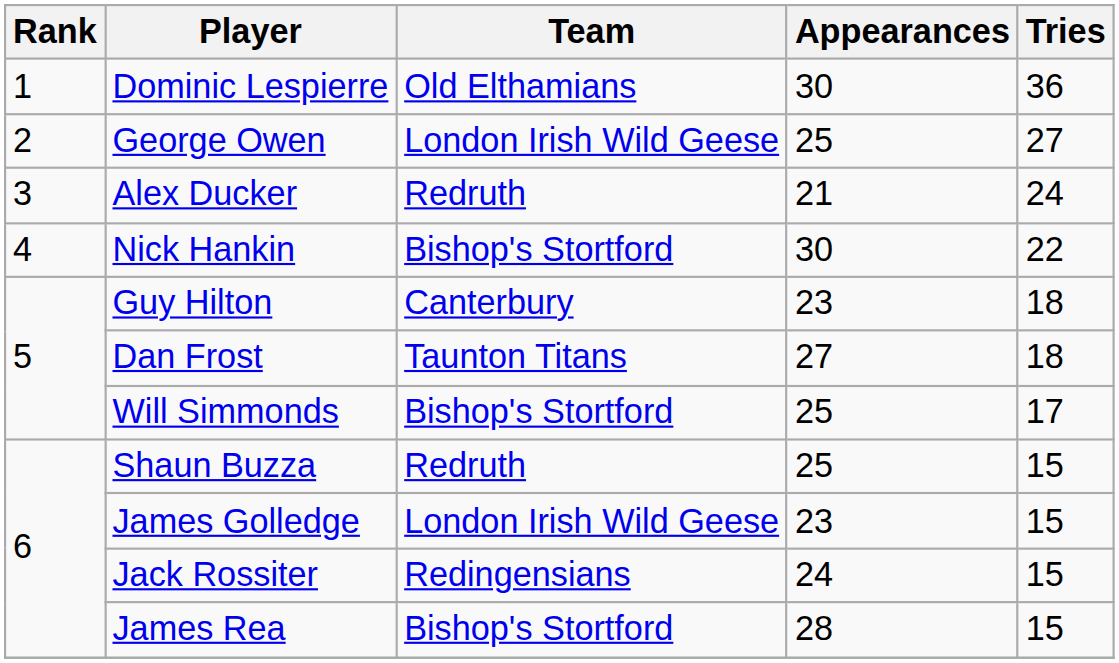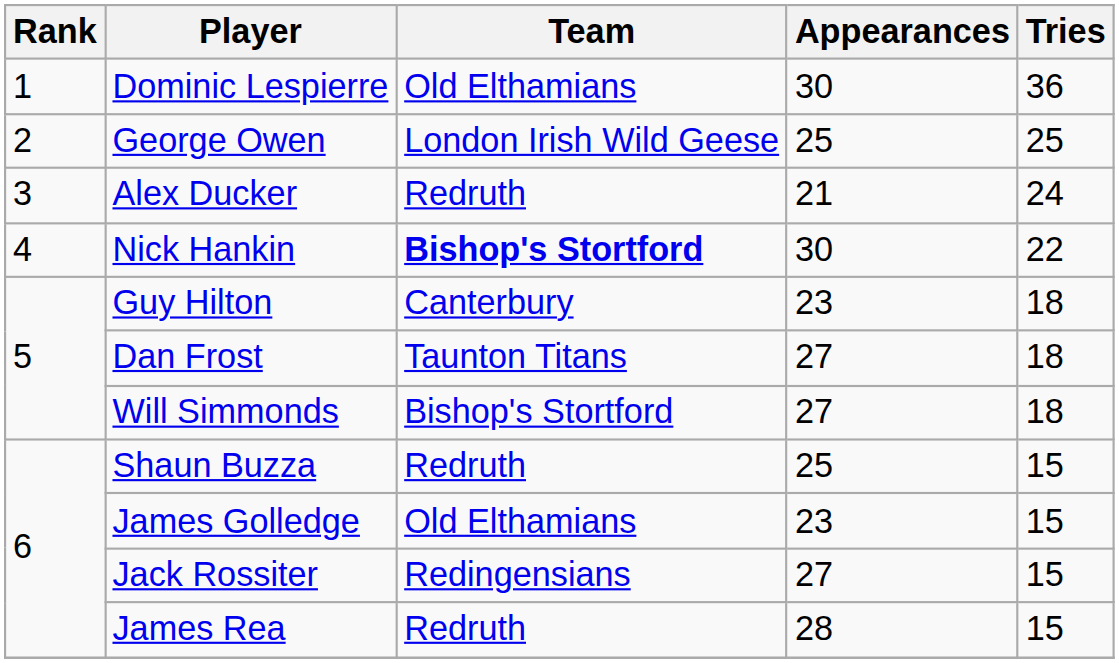George Owen | Tries: 27 -> 25
Nick Hankin | Team: normal -> bold
Will Simmonds | Appearances: 25 -> 27
Will Simmonds | Tries: 17 -> 18
James Golledge | Team: London Irish Wild Geese -> Old Elthamians
Jack Rossiter | Appearances: 24 -> 27
James Rea | Team: Bishop's Stortford -> Redruth
